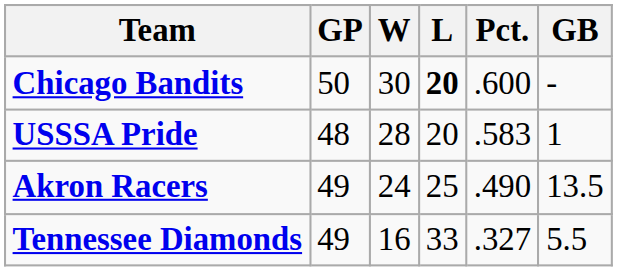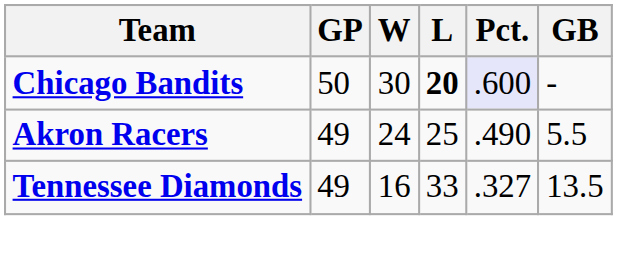Chicago Bandits | Pct.: no background -> lavender background
- row: USSSA Pride | 48 | 28 | 20 | .583 | 1
Akron Racers | GB: 13.5 -> 5.5
Tennessee Diamonds | GB: 5.5 -> 13.5
